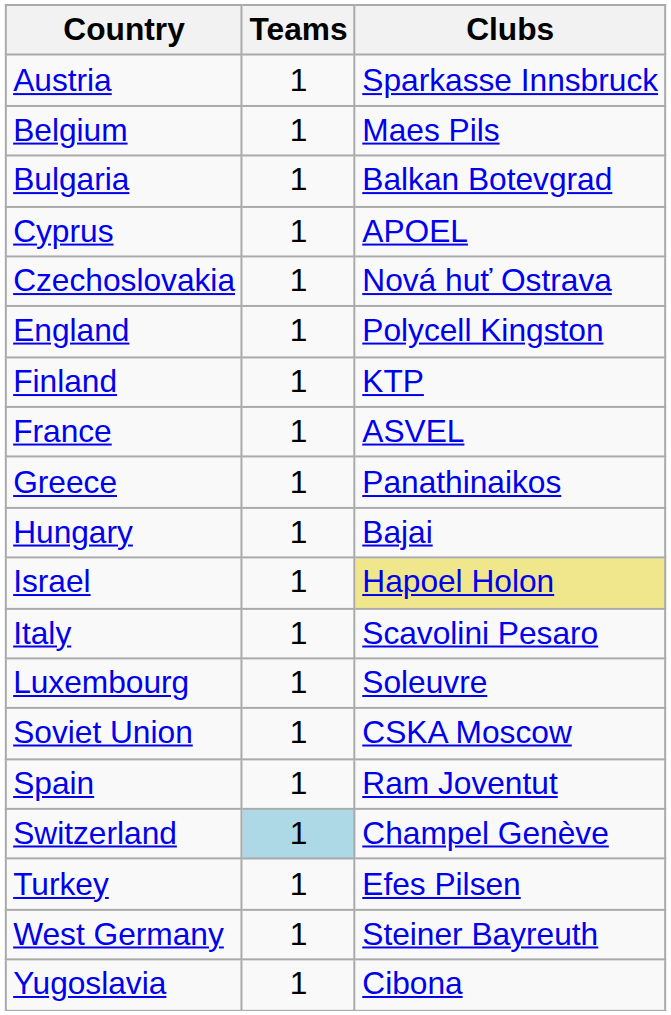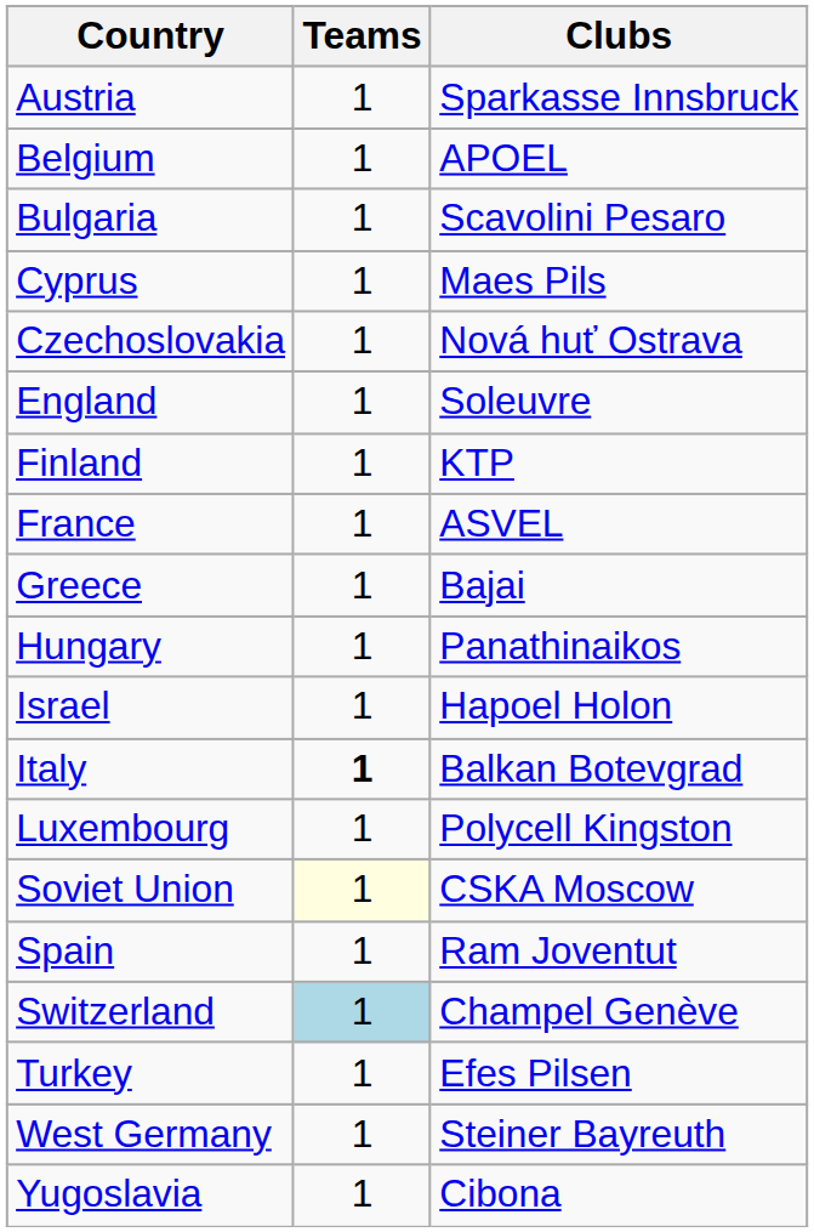Belgium | column 3: Maes Pils -> APOEL
Bulgaria | column 3: Balkan Botevgrad -> Scavolini Pesaro
Cyprus | column 3: APOEL -> Maes Pils
England | column 3: Polycell Kingston -> Soleuvre
Greece | column 3: Panathinaikos -> Bajai
Hungary | column 3: Bajai -> Panathinaikos
Israel | column 3: khaki background -> no background
Italy | Teams: normal -> bold
Italy | column 3: Scavolini Pesaro -> Balkan Botevgrad
Luxembourg | column 3: Soleuvre -> Polycell Kingston
Soviet Union | Teams: no background -> lightyellow background
